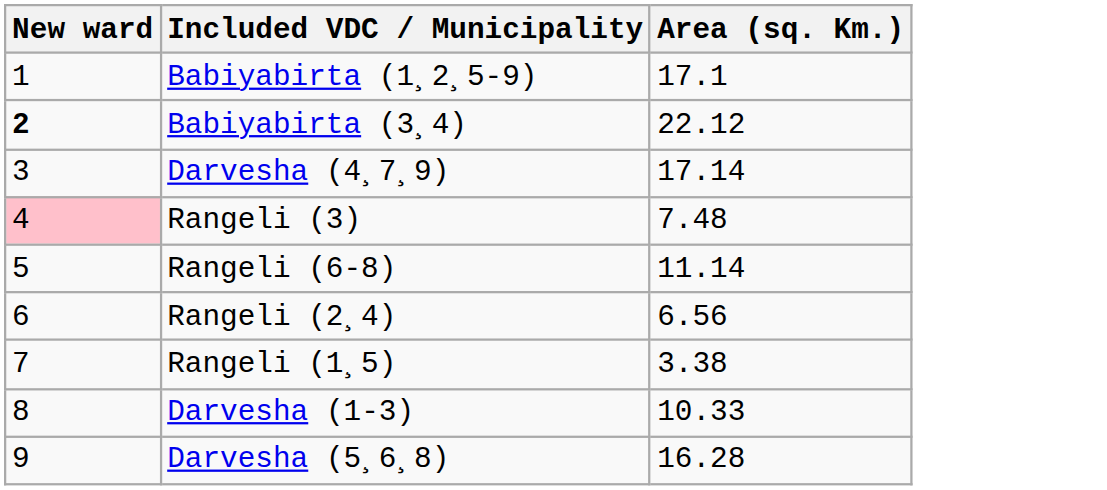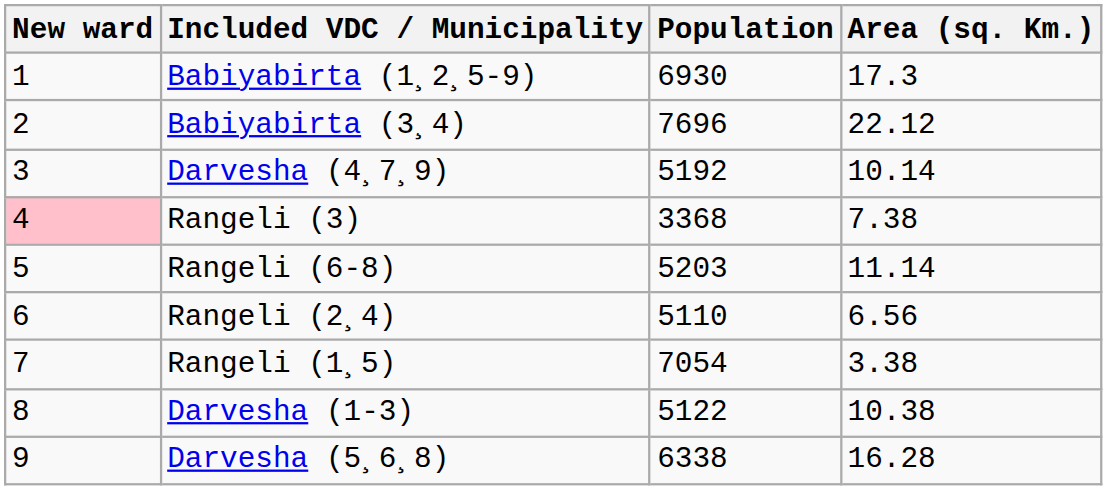+ column: Population | 6930 | 7696 | 5192 | 3368 | 5203 | 5110 | 7054 | 5122 | 6338
Babiyabirta (1¸2¸5-9) | Area (sq. Km.): 17.1 -> 17.3
Babiyabirta (3¸4) | New ward: bold -> normal
Darvesha (4¸7¸9) | Area (sq. Km.): 17.14 -> 10.14
Rangeli (3) | Area (sq. Km.): 7.48 -> 7.38
Darvesha (1-3) | Area (sq. Km.): 10.33 -> 10.38
